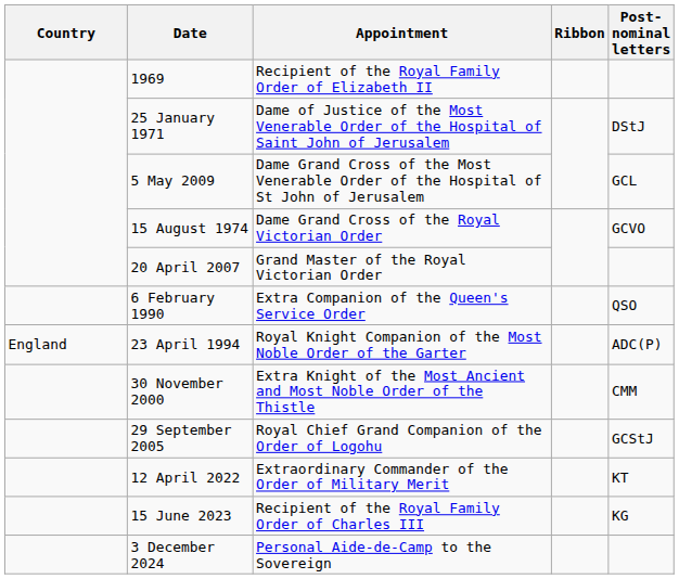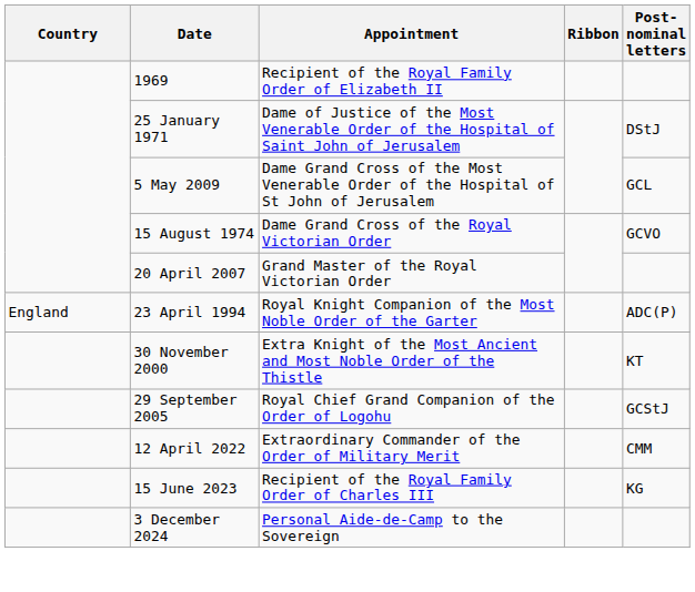- row: 6 February 1990 | Extra Companion of the Queen's Service Order | QSO
30 November 2000 | Post-nominal letters: CMM -> KT
12 April 2022 | Post-nominal letters: KT -> CMM
